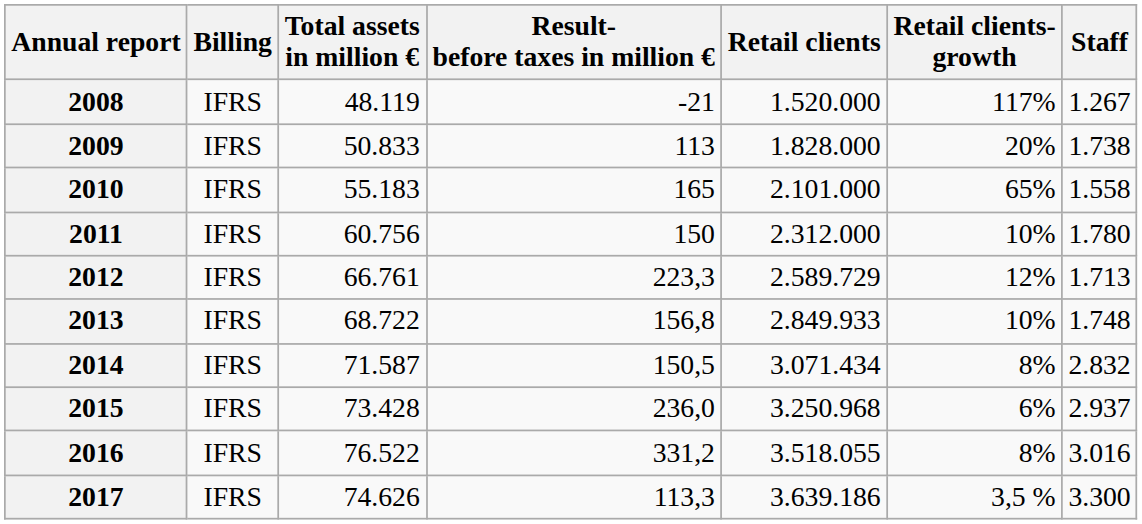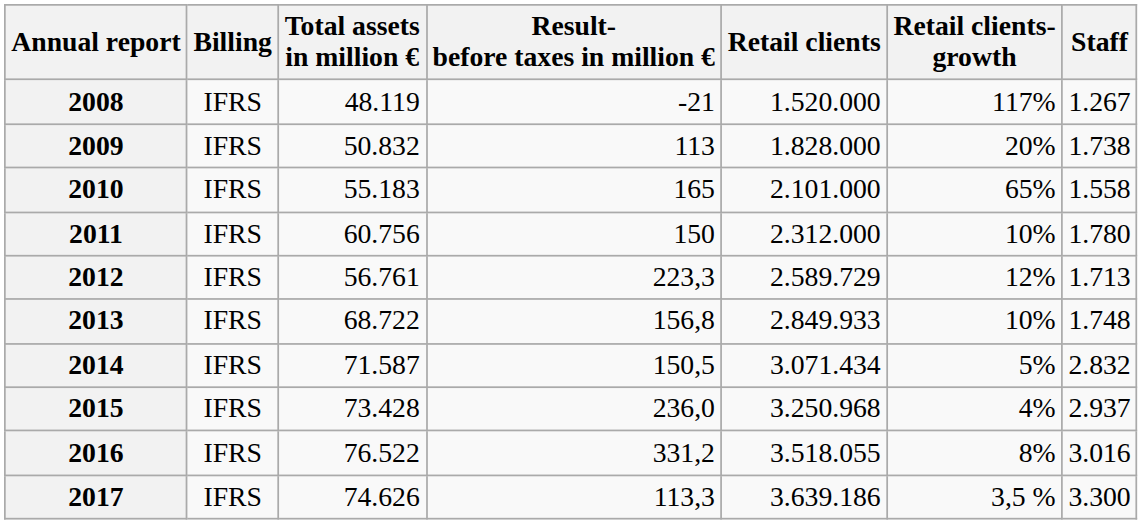2009 | Total assets in million €: 50.833 -> 50.832
2012 | Total assets in million €: 66.761 -> 56.761
2014 | Retail clients- growth: 8% -> 5%
2015 | Retail clients- growth: 6% -> 4%
